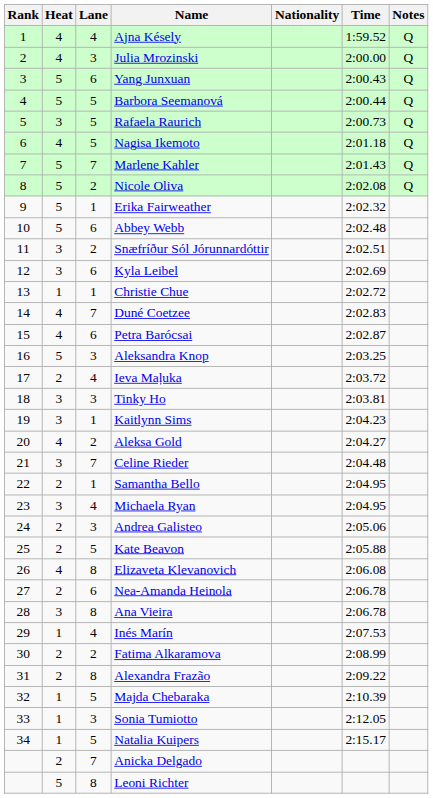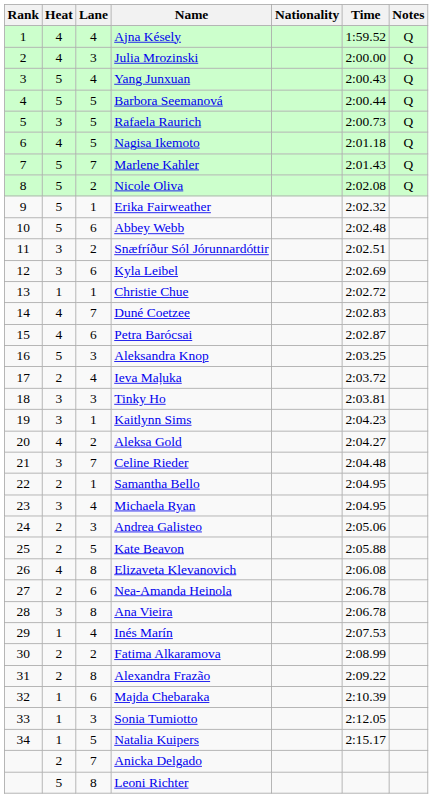Yang Junxuan | Lane: 6 -> 4
Majda Chebaraka | Lane: 5 -> 6
